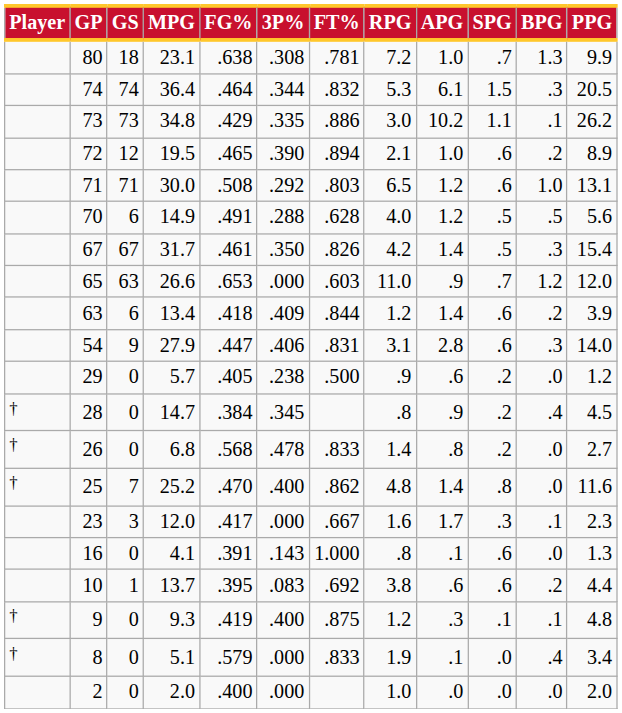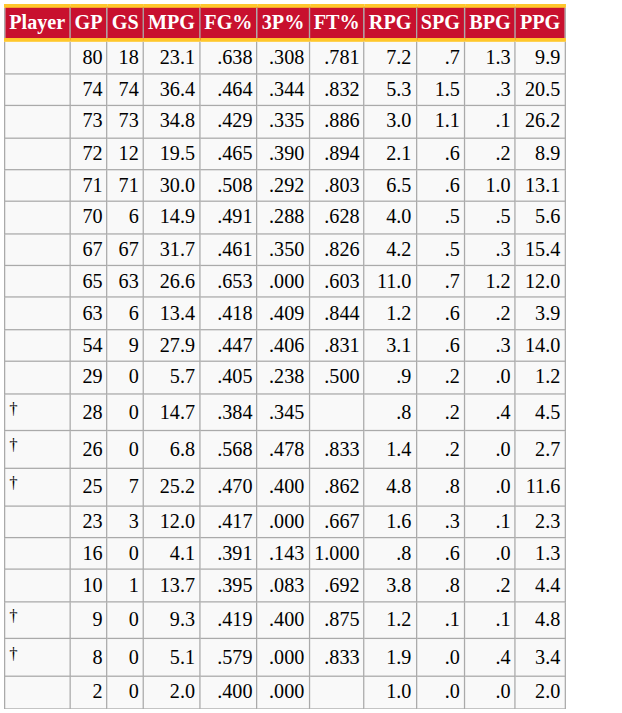- column: APG | 1.0 | 6.1 | 10.2 | 1.0 | 1.2 | 1.2 | 1.4 | .9 | 1.4 | 2.8 | .6 | .9 | .8 | 1.4 | 1.7 | .1 | .6 | .3 | .1 | .0
10 | SPG: .6 -> .8
